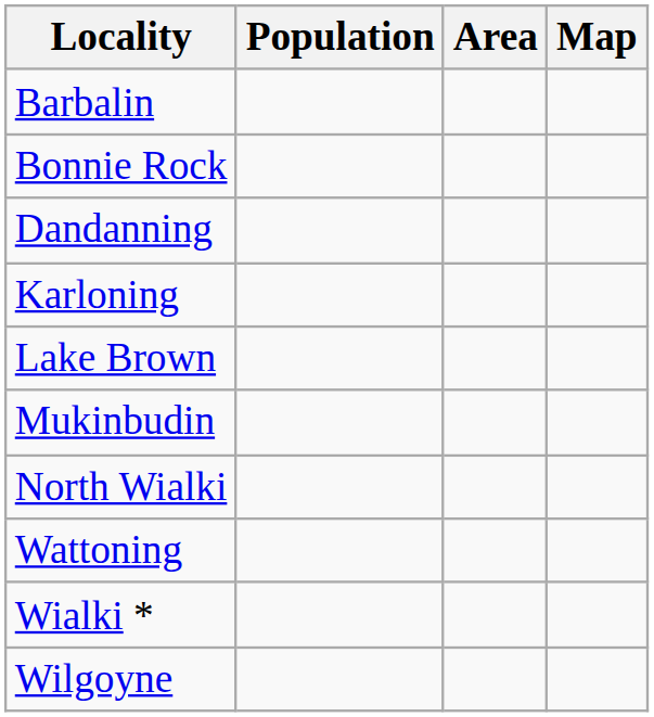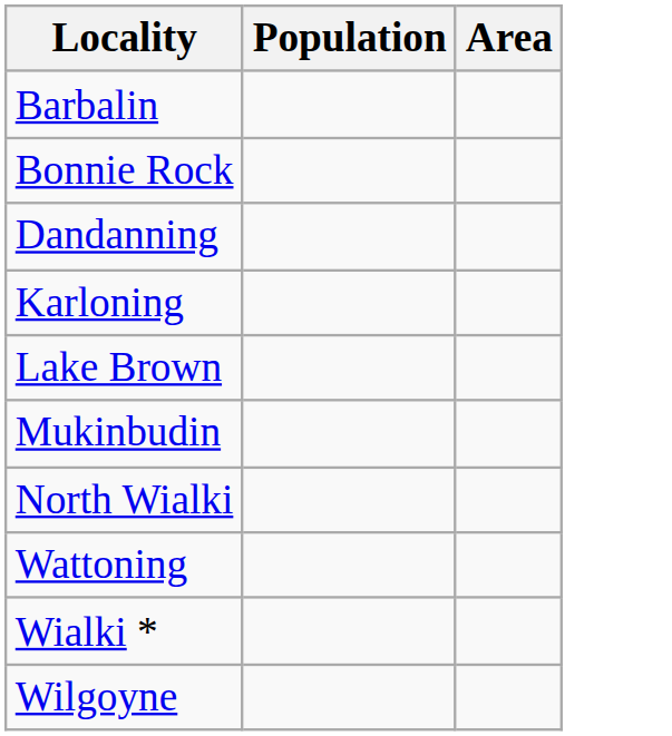- column: Map
